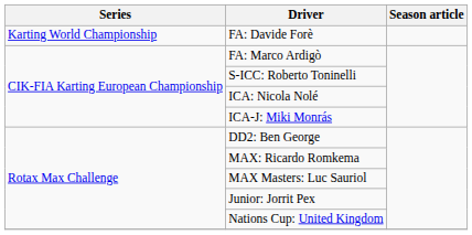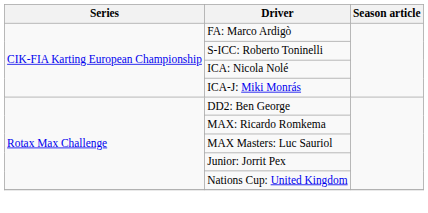- row: Karting World Championship | FA: Davide Forè
